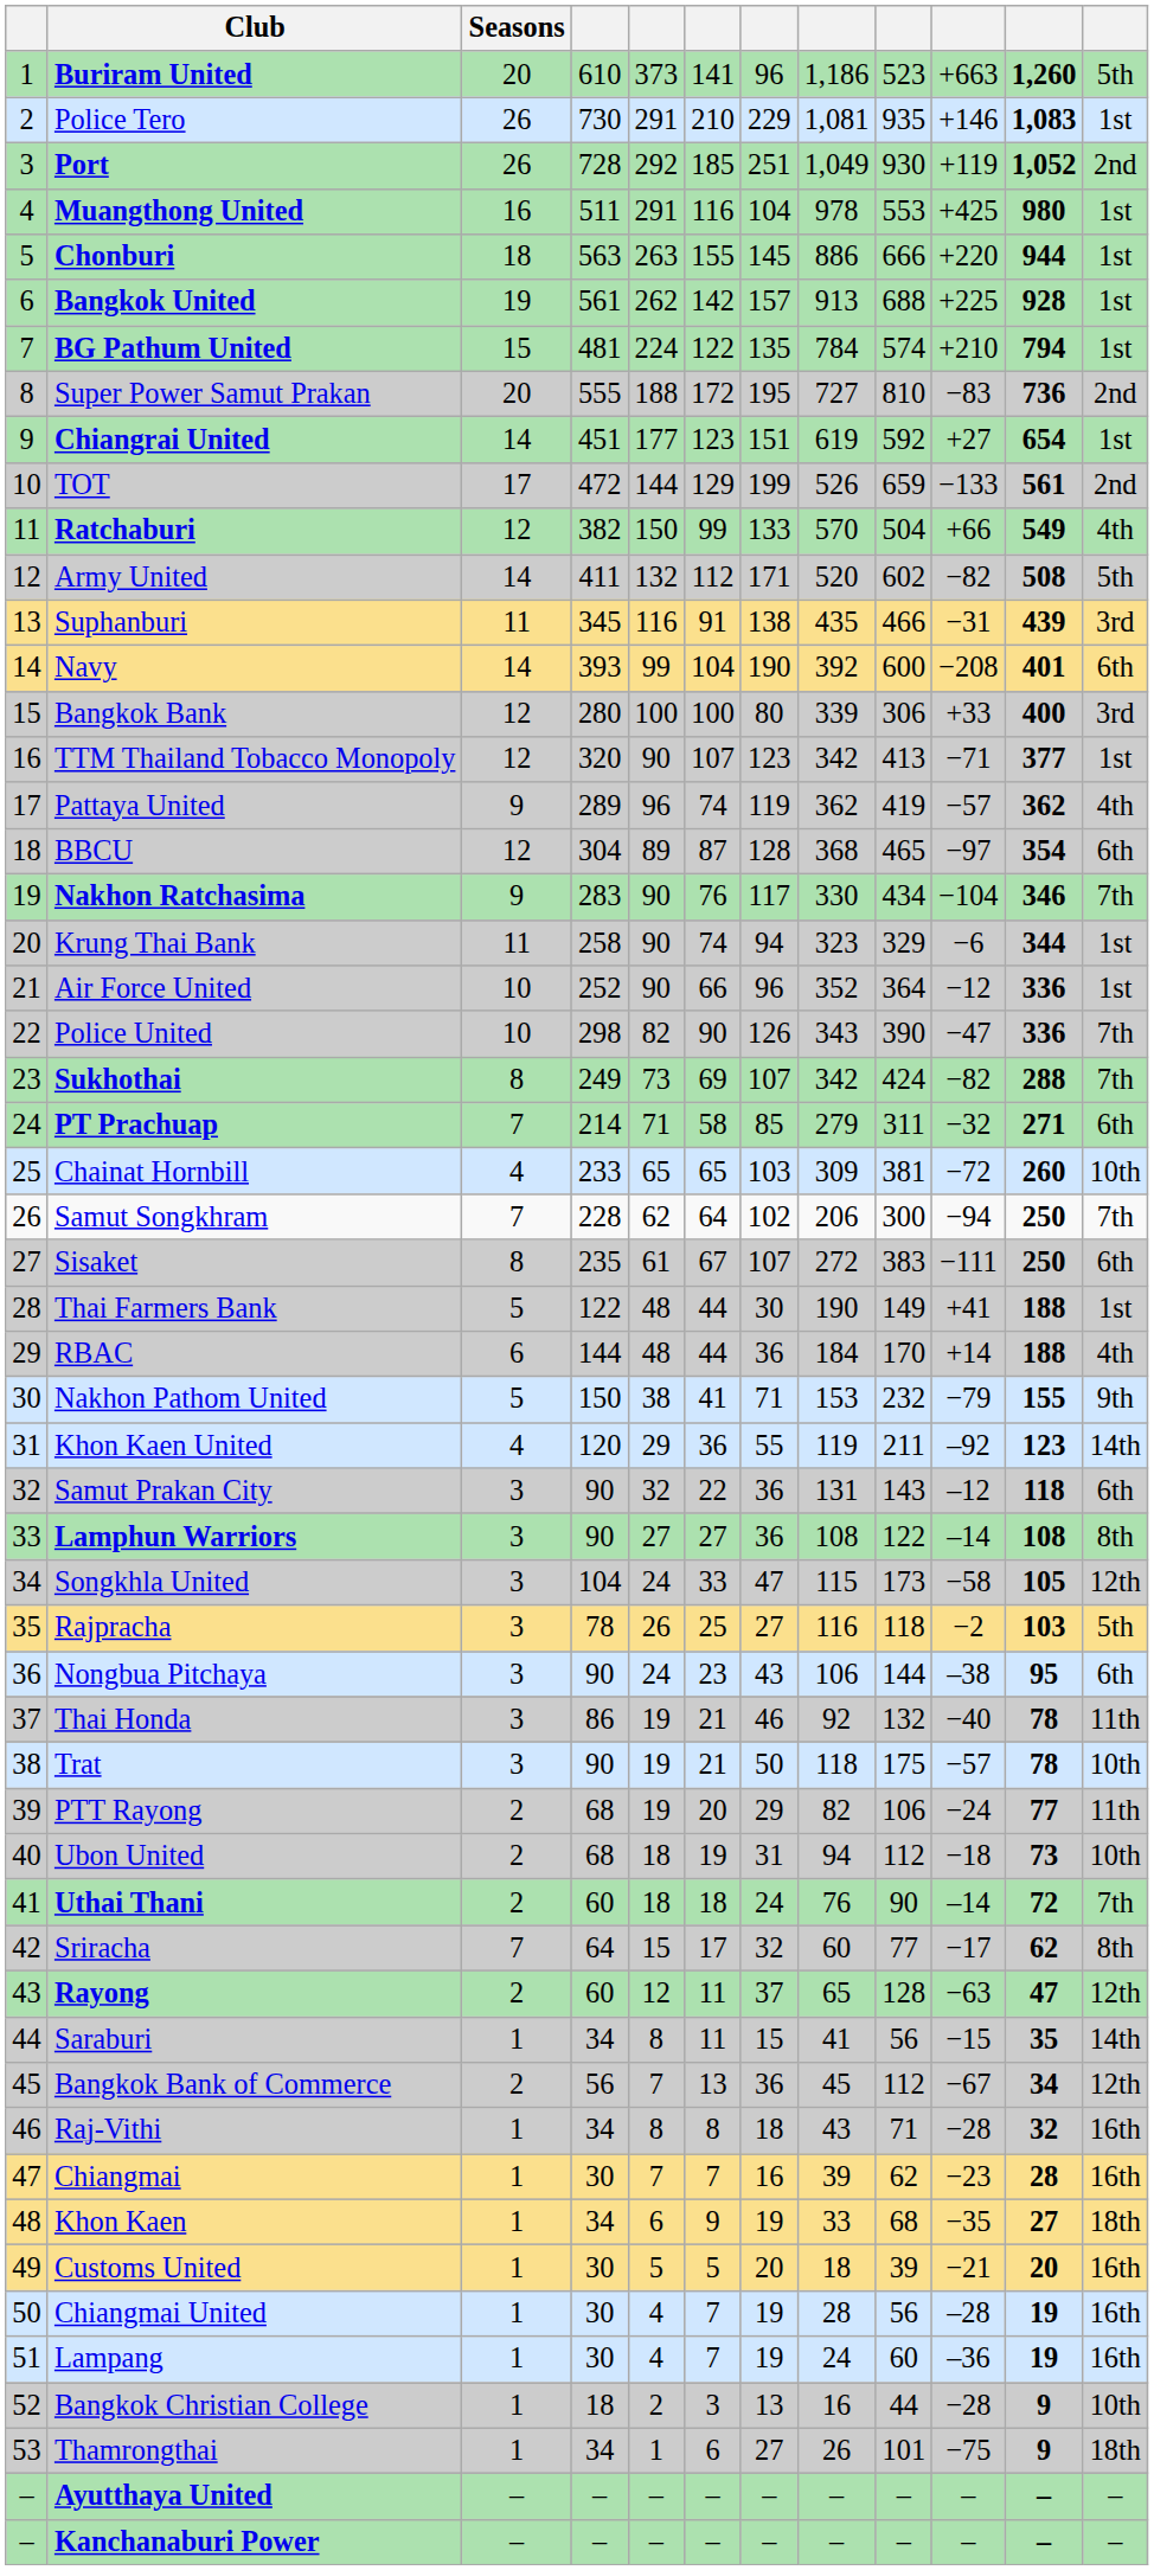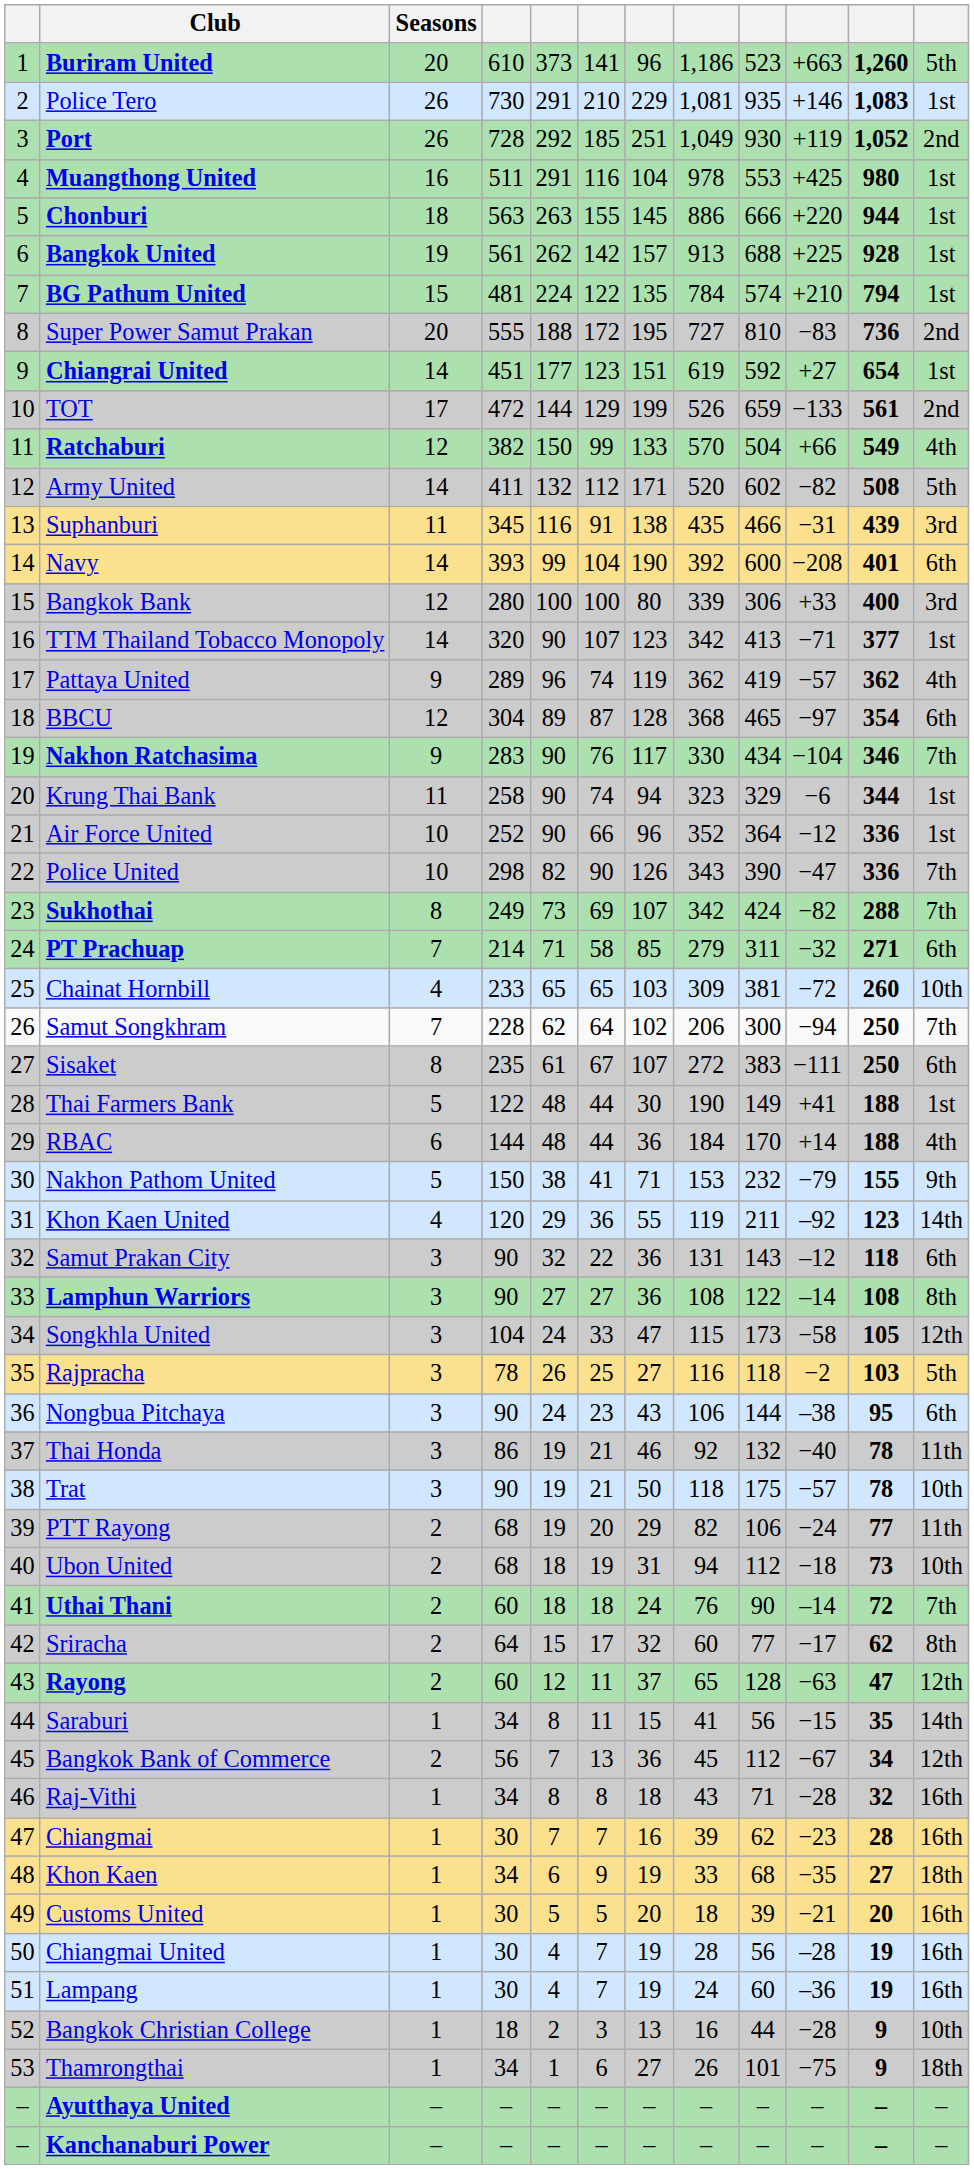TTM Thailand Tobacco Monopoly | Seasons: 12 -> 14
Sriracha | Seasons: 7 -> 2
